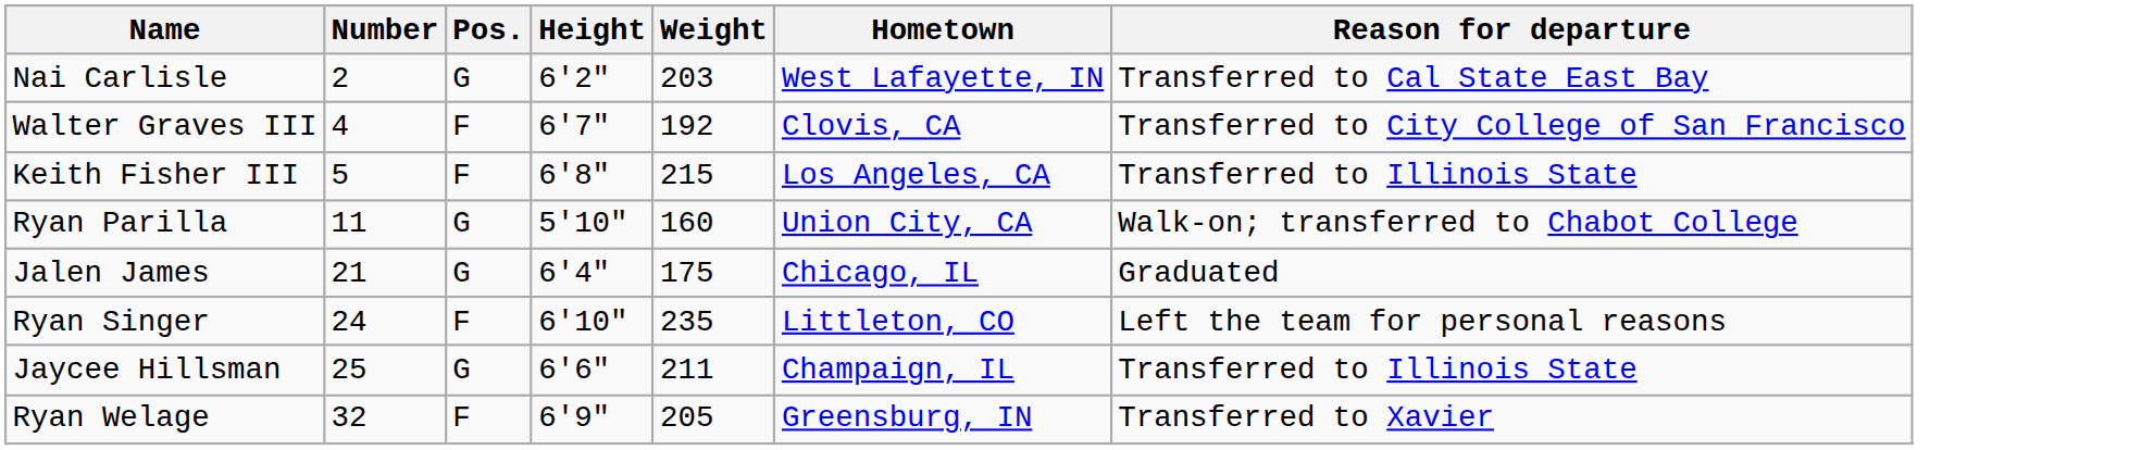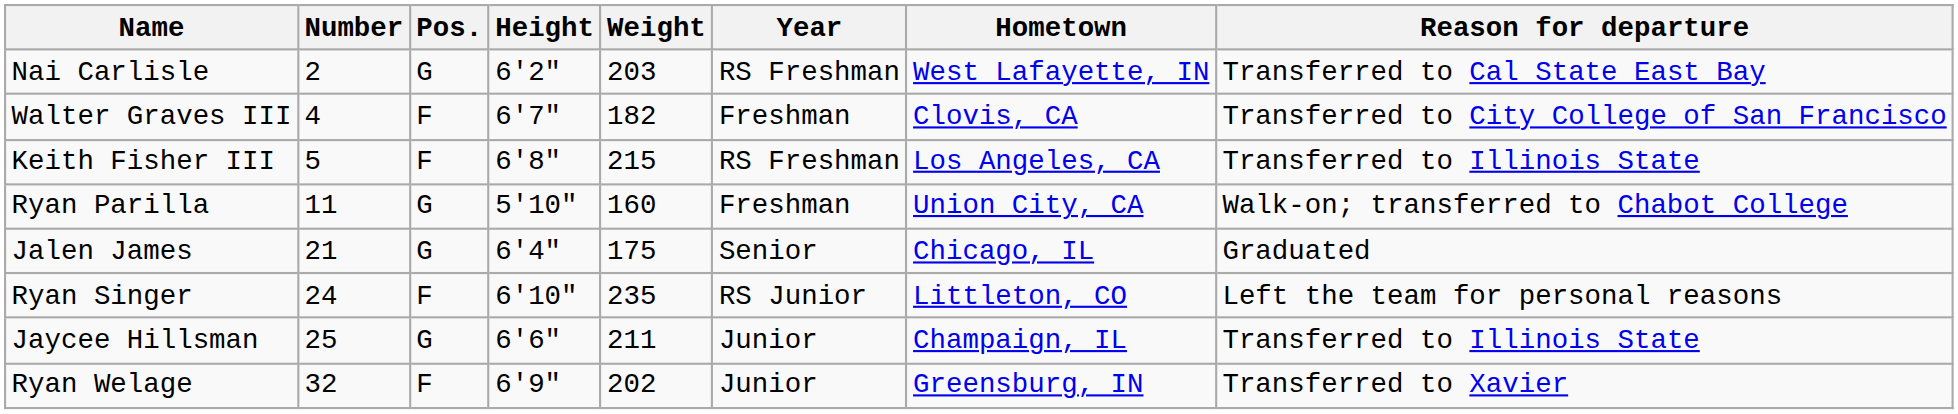+ column: Year | RS Freshman | Freshman | RS Freshman | Freshman | Senior | RS Junior | Junior | Junior
Walter Graves III | Weight: 192 -> 182
Ryan Welage | Weight: 205 -> 202
